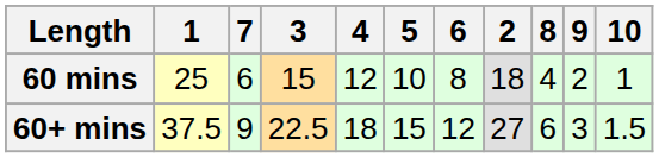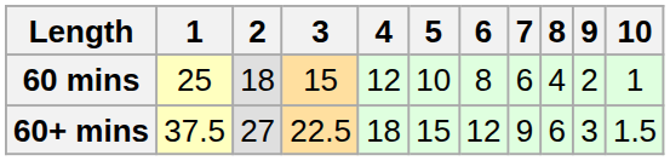columns swapped: 2 <-> 7
